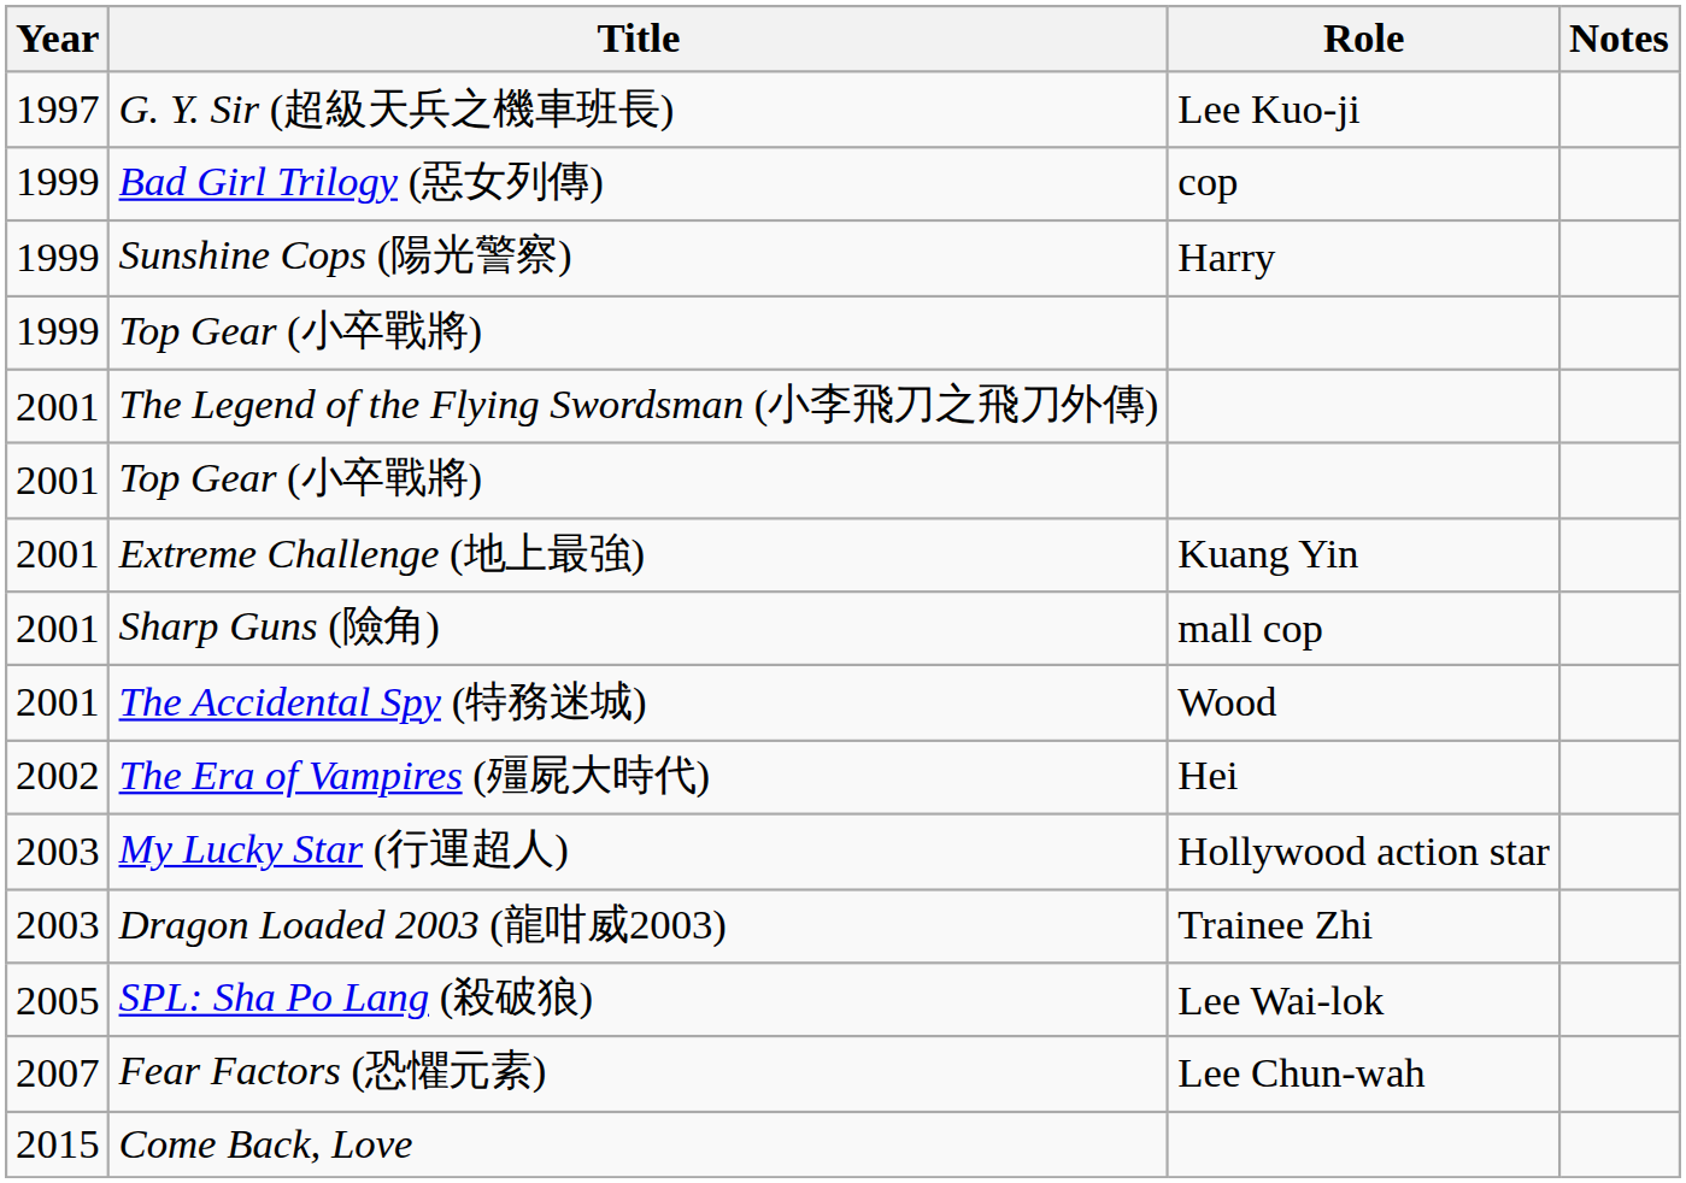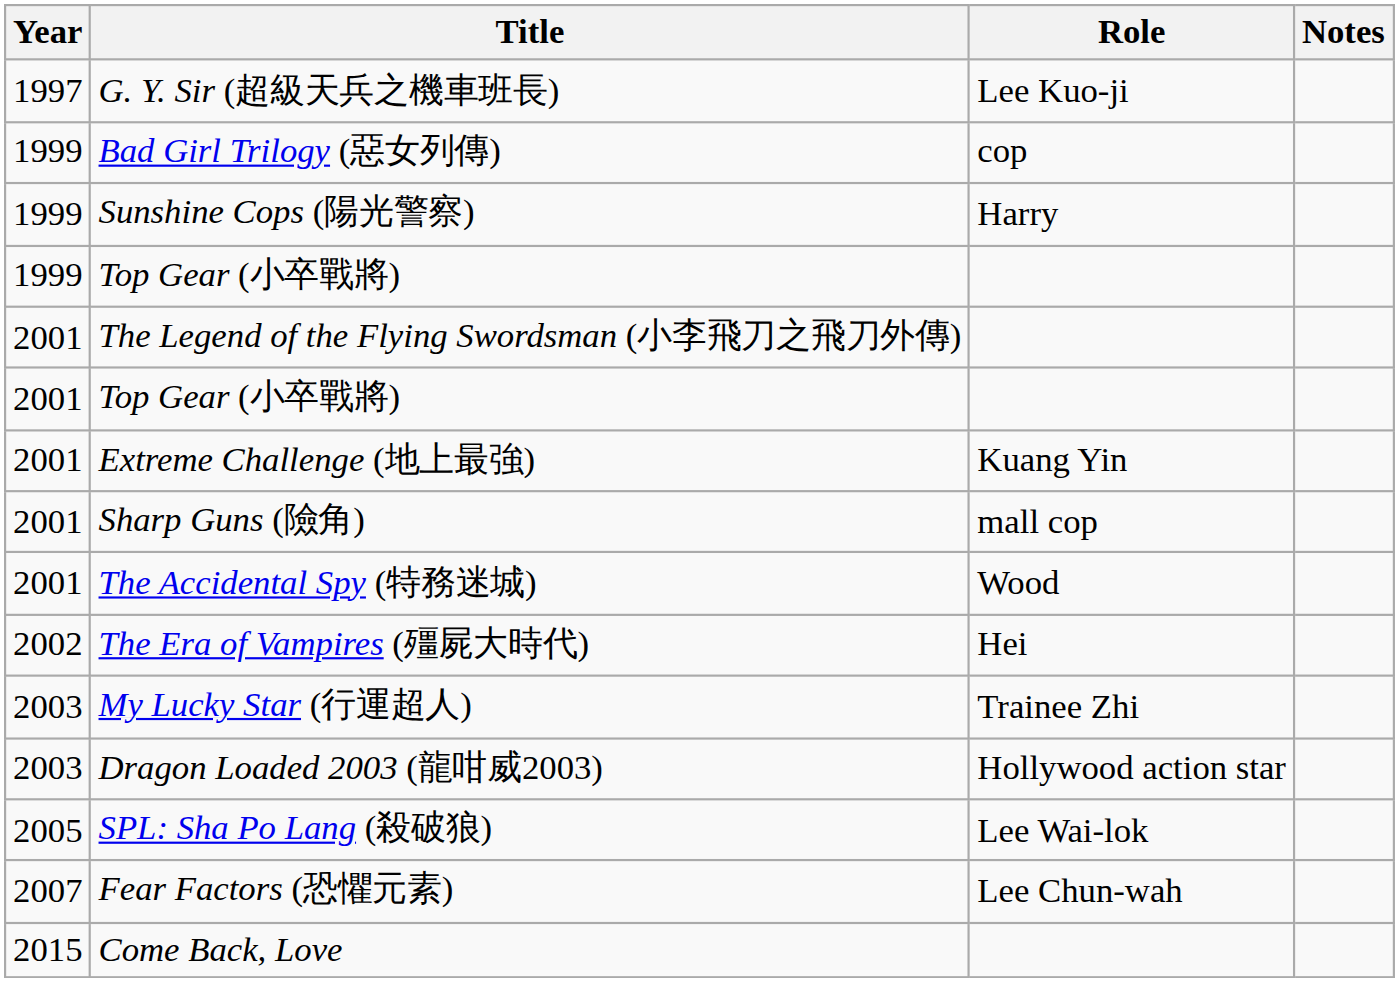My Lucky Star (行運超人) | Role: Hollywood action star -> Trainee Zhi
Dragon Loaded 2003 (龍咁威2003) | Role: Trainee Zhi -> Hollywood action star
